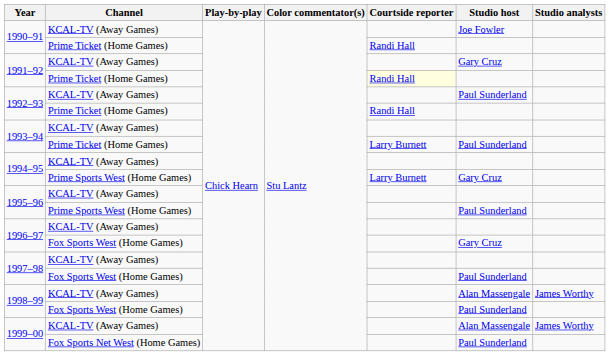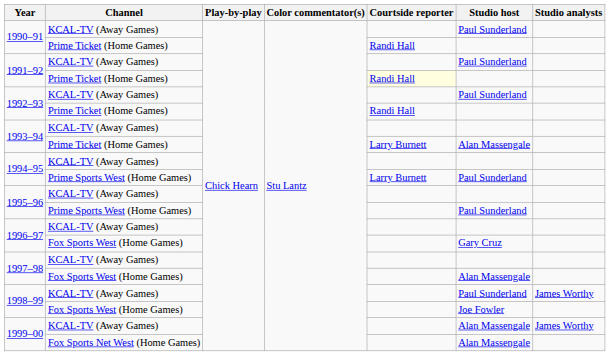1990–91 / KCAL-TV (Away Games) | Studio host: Joe Fowler -> Paul Sunderland
1991–92 / KCAL-TV (Away Games) | Studio host: Gary Cruz -> Paul Sunderland
1993–94 / Prime Ticket (Home Games) | Studio host: Paul Sunderland -> Alan Massengale
1994–95 / Prime Sports West (Home Games) | Studio host: Gary Cruz -> Paul Sunderland
1997–98 / Fox Sports West (Home Games) | Studio host: Paul Sunderland -> Alan Massengale
1998–99 / KCAL-TV (Away Games) | Studio host: Alan Massengale -> Paul Sunderland
1998–99 / Fox Sports West (Home Games) | Studio host: Paul Sunderland -> Joe Fowler
1999–00 / Fox Sports Net West (Home Games) | Studio host: Paul Sunderland -> Alan Massengale
